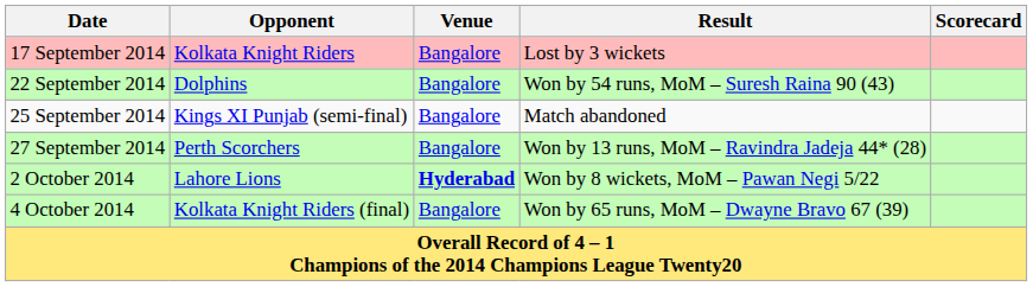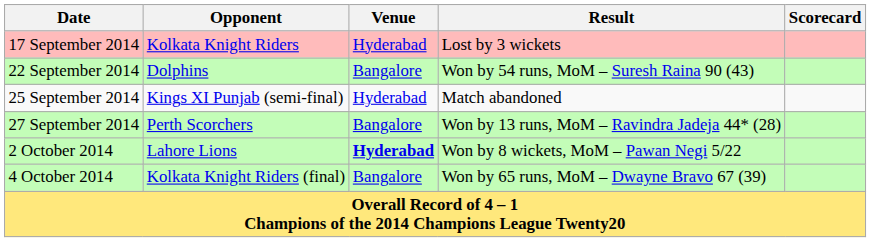17 September 2014 | Venue: Bangalore -> Hyderabad
25 September 2014 | Venue: Bangalore -> Hyderabad
